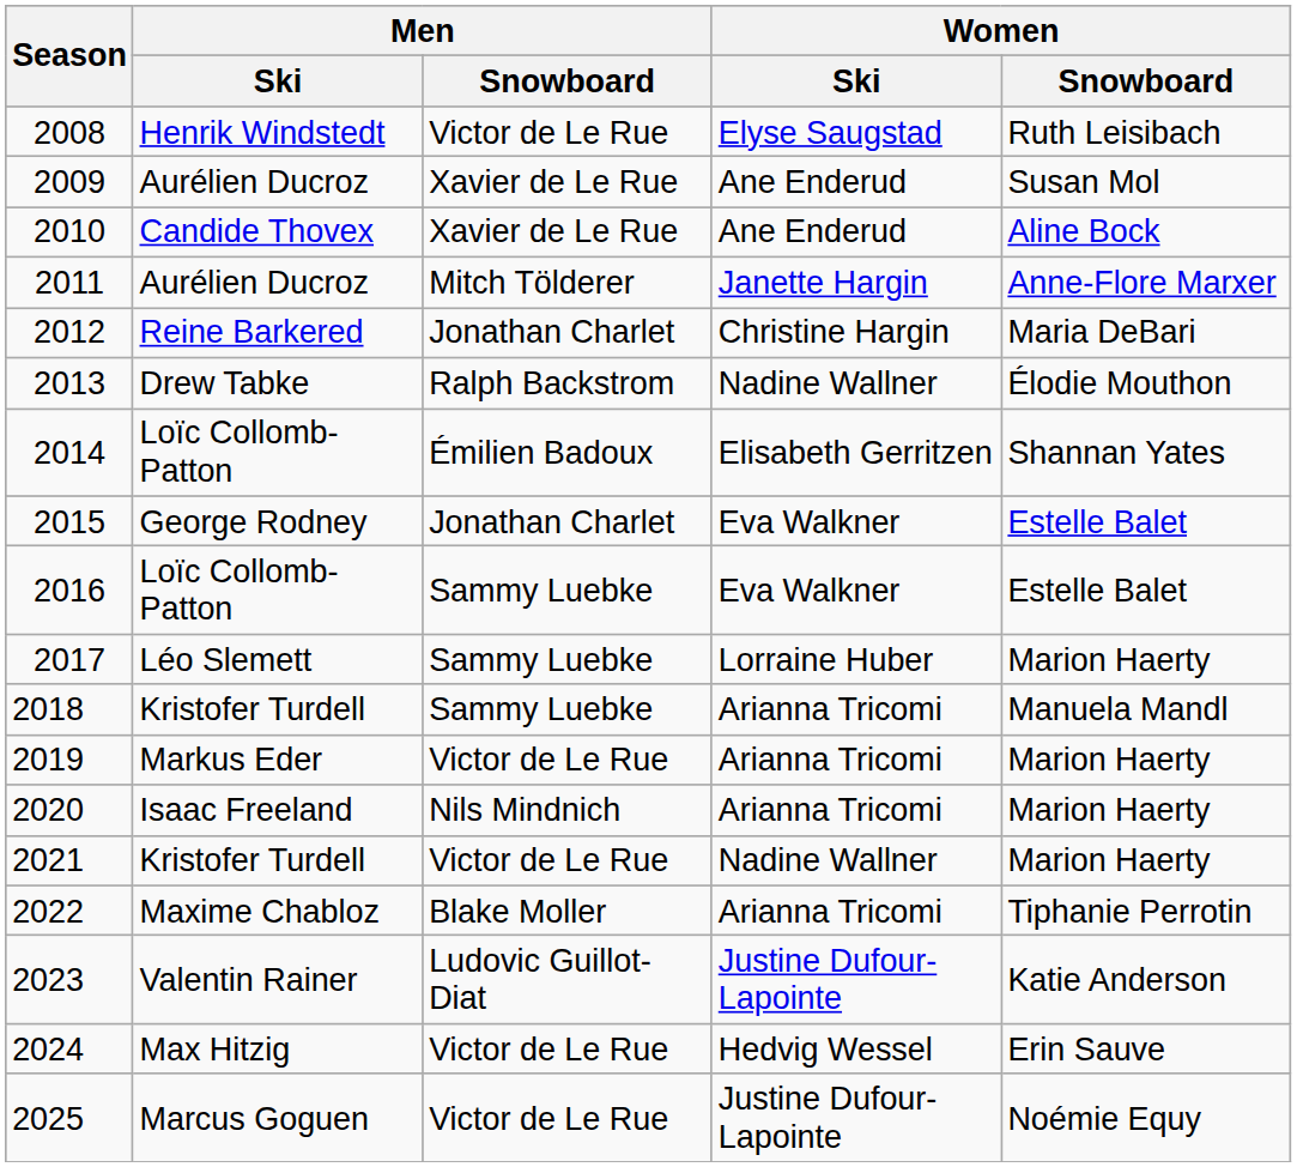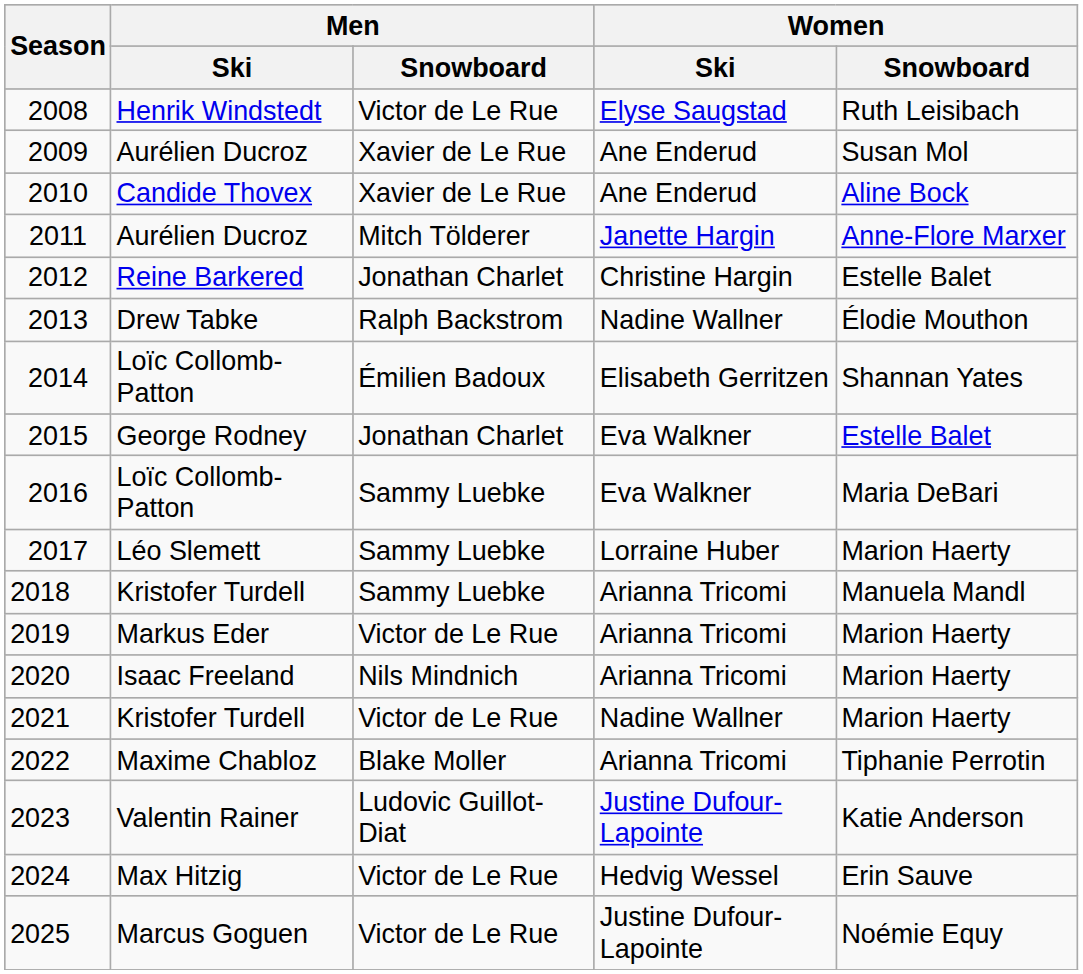2012 | Women / Snowboard: Maria DeBari -> Estelle Balet
2016 | Women / Snowboard: Estelle Balet -> Maria DeBari
